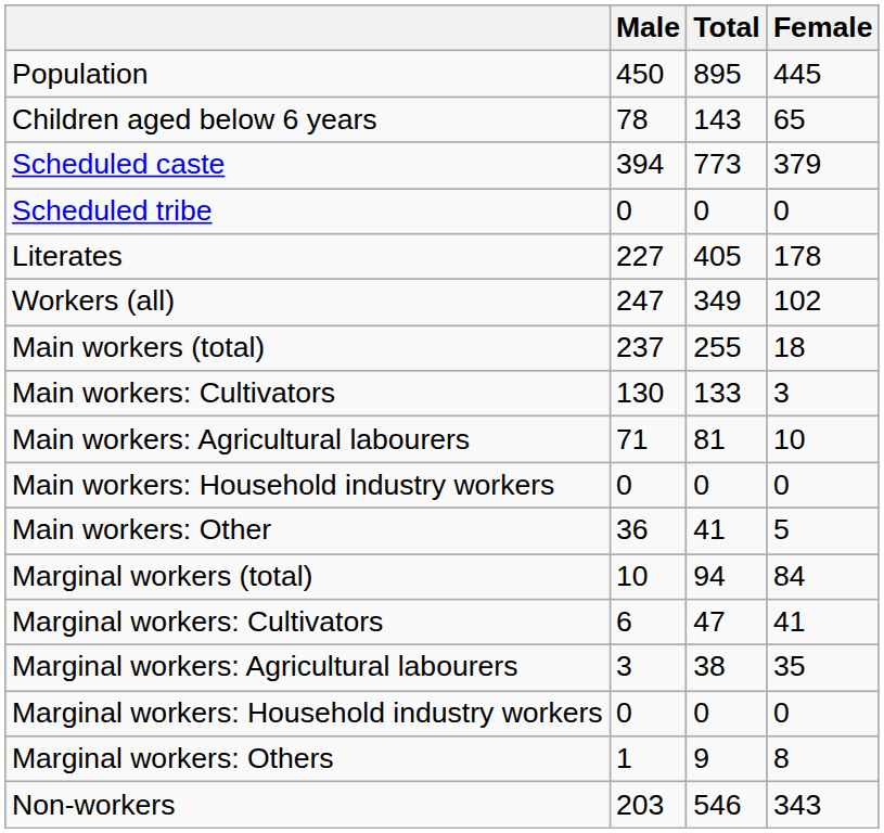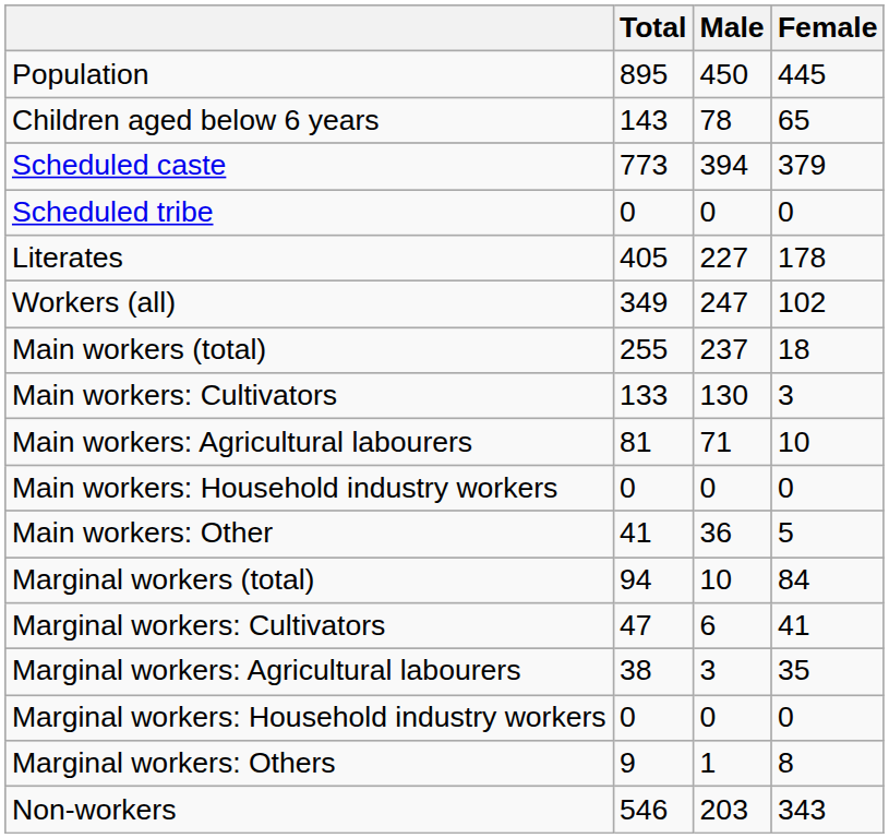columns swapped: Total <-> Male
